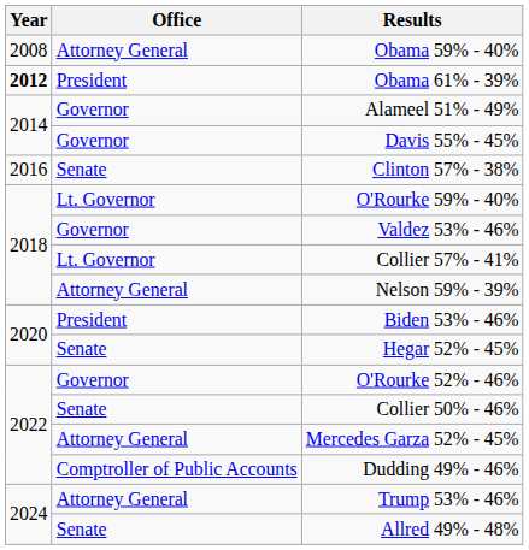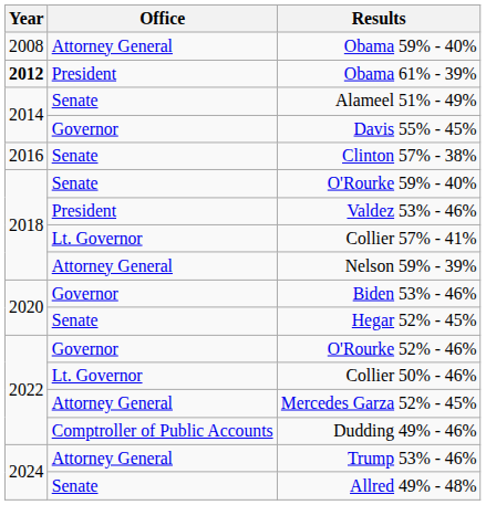Alameel 51% - 49% | Office: Governor -> Senate
O'Rourke 59% - 40% | Office: Lt. Governor -> Senate
Valdez 53% - 46% | Office: Governor -> President
Biden 53% - 46% | Office: President -> Governor
Collier 50% - 46% | Office: Senate -> Lt. Governor
